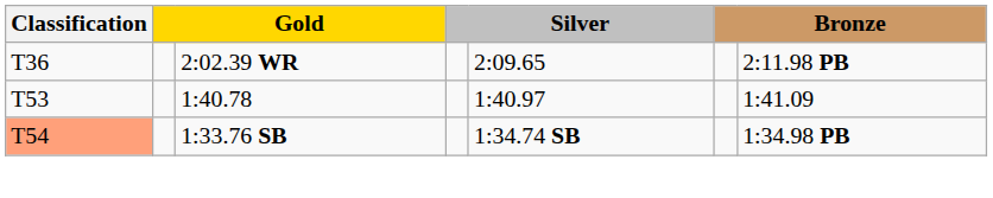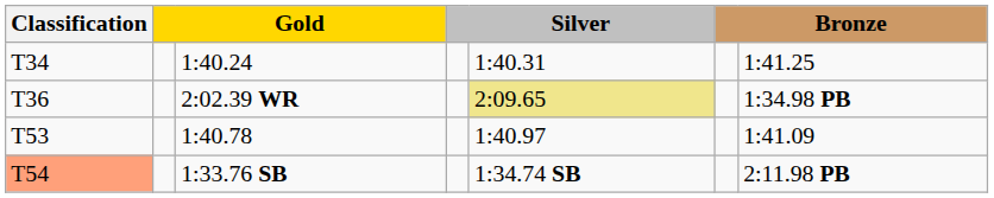+ row: T34 | 1:40.24 | 1:40.31 | 1:41.25
2:02.39 WR | column 5: no background -> khaki background
2:02.39 WR | column 7: 2:11.98 PB -> 1:34.98 PB
1:33.76 SB | column 7: 1:34.98 PB -> 2:11.98 PB
